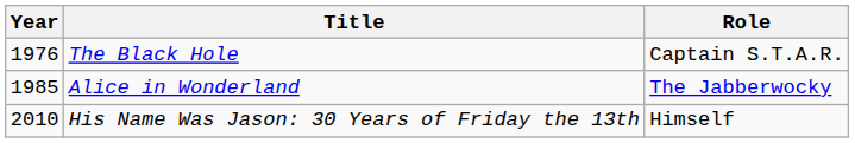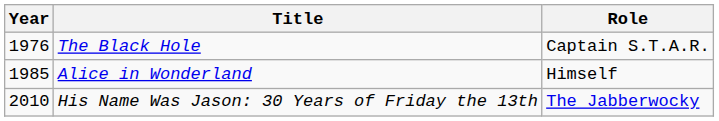Alice in Wonderland | Role: The Jabberwocky -> Himself
His Name Was Jason: 30 Years of Friday the 13th | Role: Himself -> The Jabberwocky
